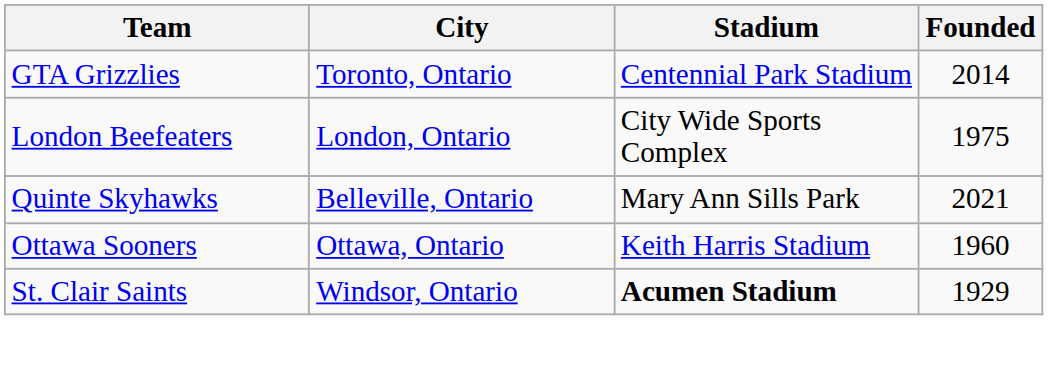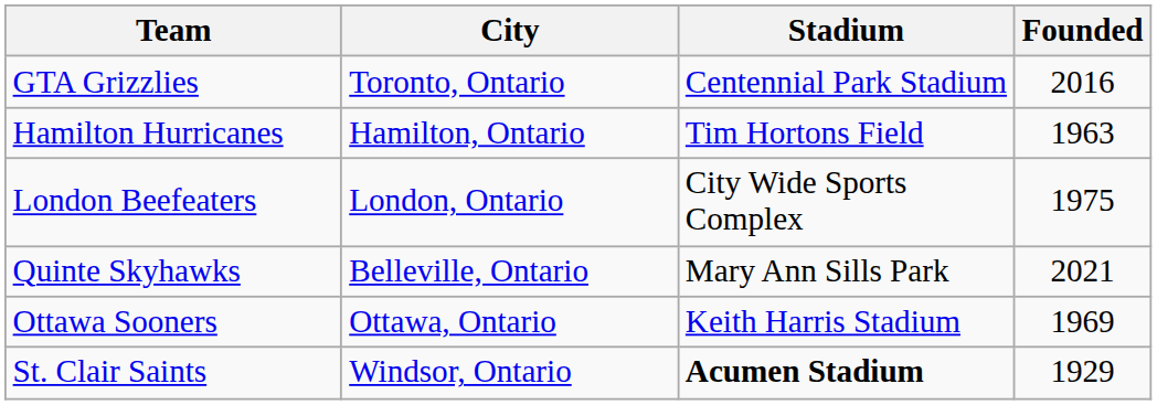GTA Grizzlies | Founded: 2014 -> 2016
+ row: Hamilton Hurricanes | Hamilton, Ontario | Tim Hortons Field | 1963
Ottawa Sooners | Founded: 1960 -> 1969
